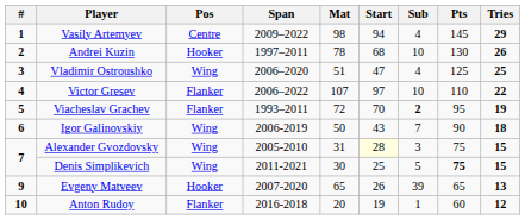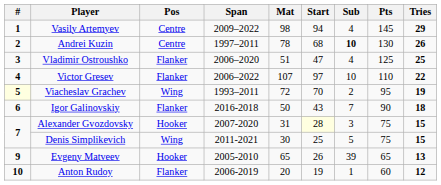Andrei Kuzin | Pos: Hooker -> Centre
Andrei Kuzin | Sub: normal -> bold
Vladimir Ostroushko | Pos: Wing -> Flanker
Viacheslav Grachev | #: no background -> lightyellow background
Viacheslav Grachev | Pos: Flanker -> Wing
Viacheslav Grachev | Sub: bold -> normal
Igor Galinovskiy | Pos: Wing -> Flanker
Igor Galinovskiy | Span: 2006-2019 -> 2016-2018
Alexander Gvozdovsky | Pos: Wing -> Hooker
Alexander Gvozdovsky | Span: 2005-2010 -> 2007-2020
Denis Simplikevich | Pts: bold -> normal
Evgeny Matveev | Span: 2007-2020 -> 2005-2010
Anton Rudoy | Span: 2016-2018 -> 2006-2019
